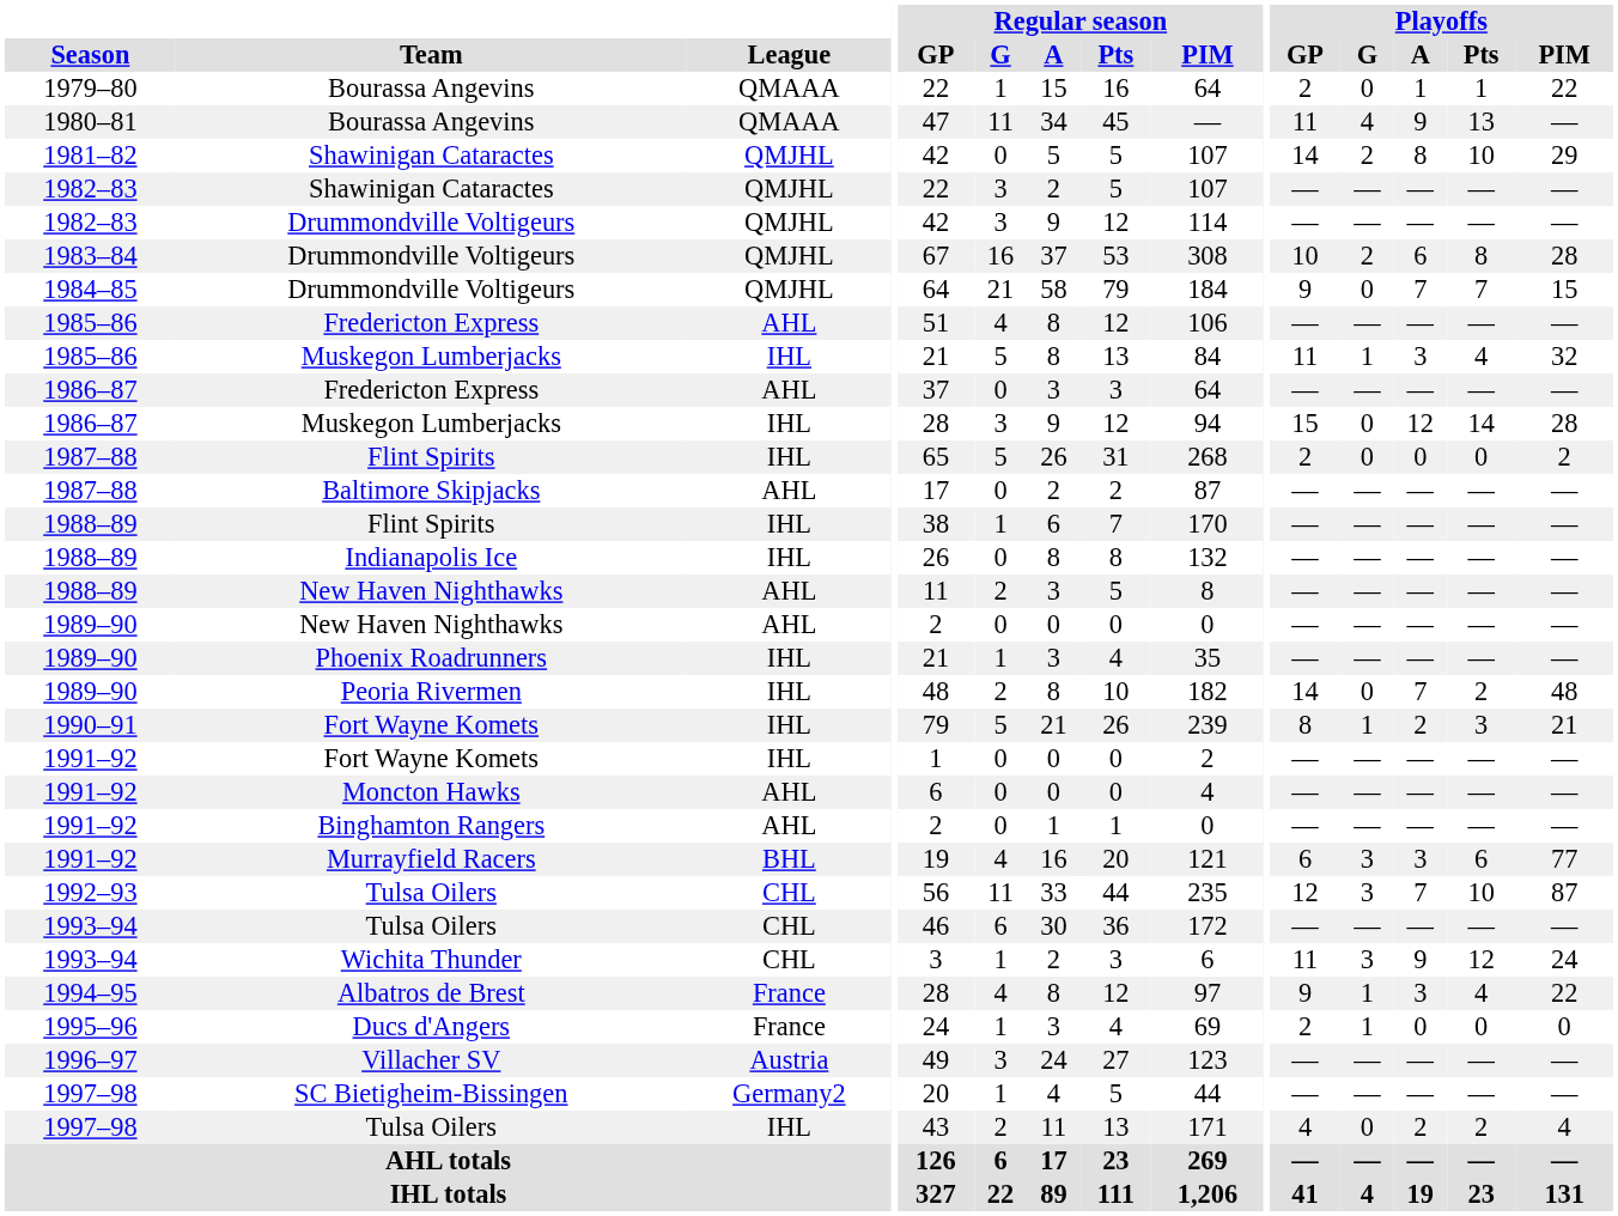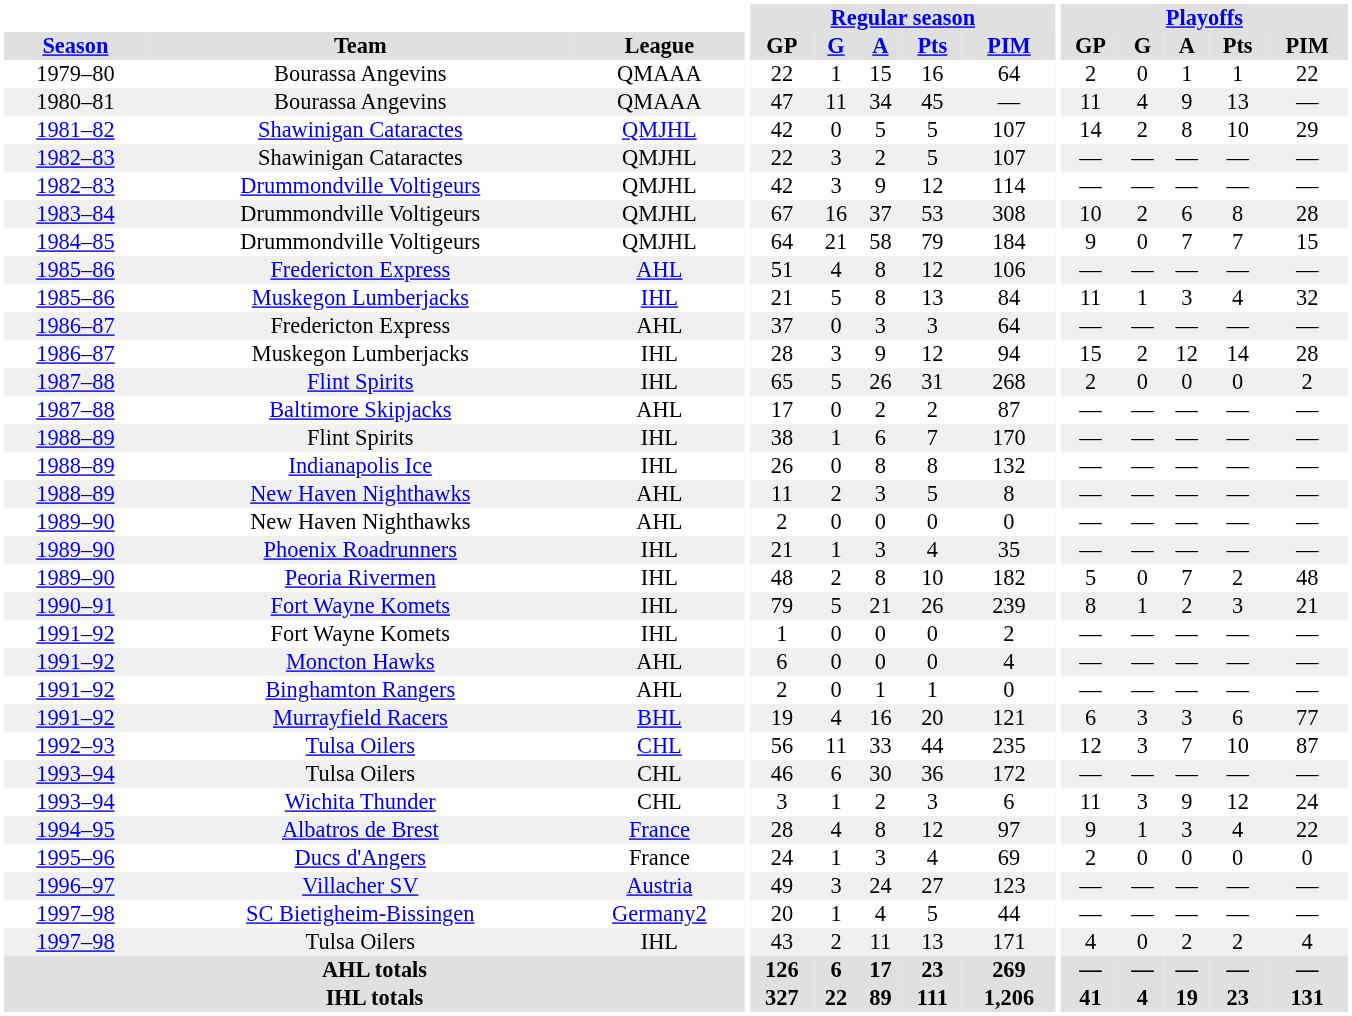1986–87 / Muskegon Lumberjacks | Playoffs / G: 0 -> 2
Peoria Rivermen | Playoffs / GP: 14 -> 5
Ducs d'Angers | Playoffs / G: 1 -> 0
